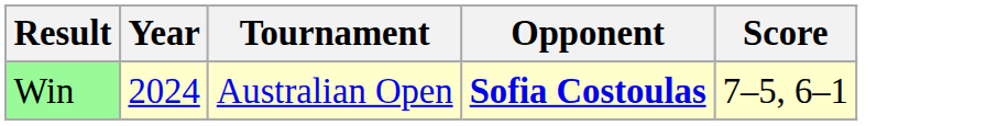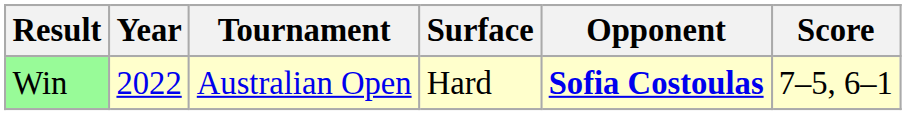+ column: Surface | Hard
Win | Year: 2024 -> 2022
